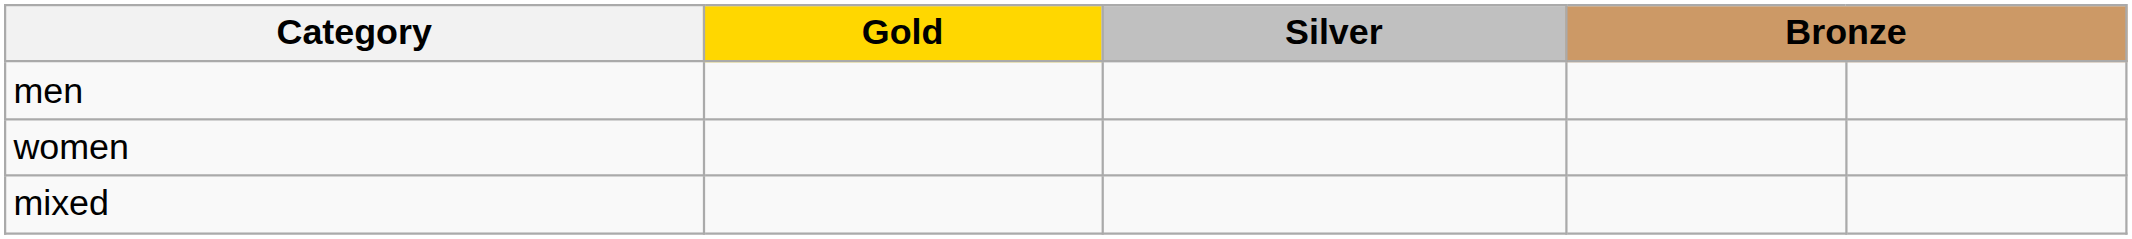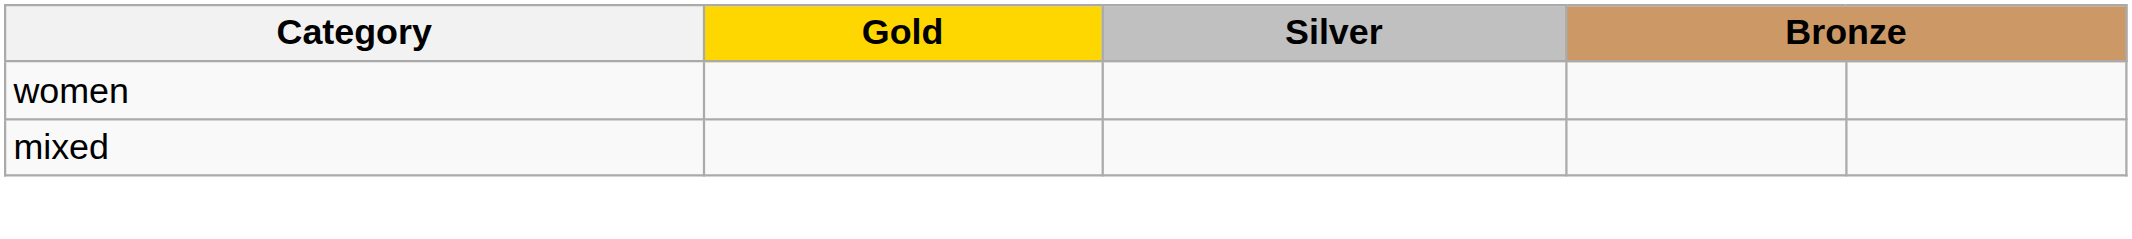- row: men
